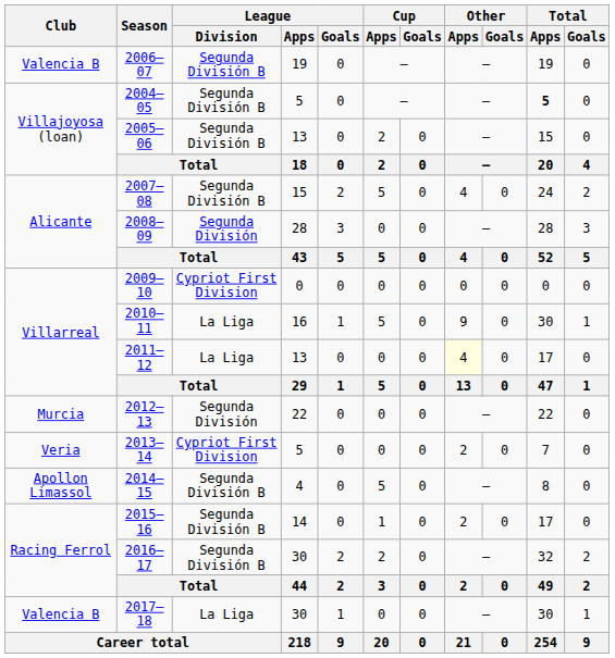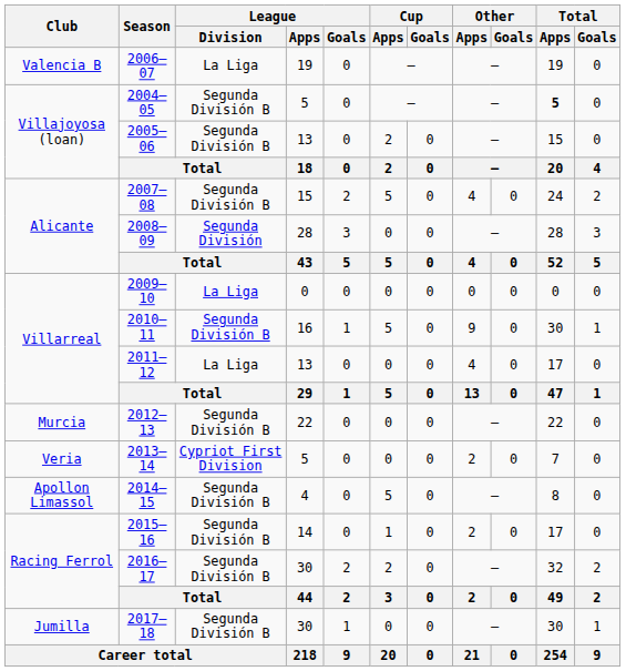2006–07 | League / Division: Segunda División B -> La Liga
2009–10 | League / Division: Cypriot First Division -> La Liga
2010–11 | League / Division: La Liga -> Segunda División B
2011–12 | Other / Apps: lightyellow background -> no background
2012–13 | League / Division: Segunda División -> Segunda División B
2017–18 | Club: Valencia B -> Jumilla
2017–18 | League / Division: La Liga -> Segunda División B
